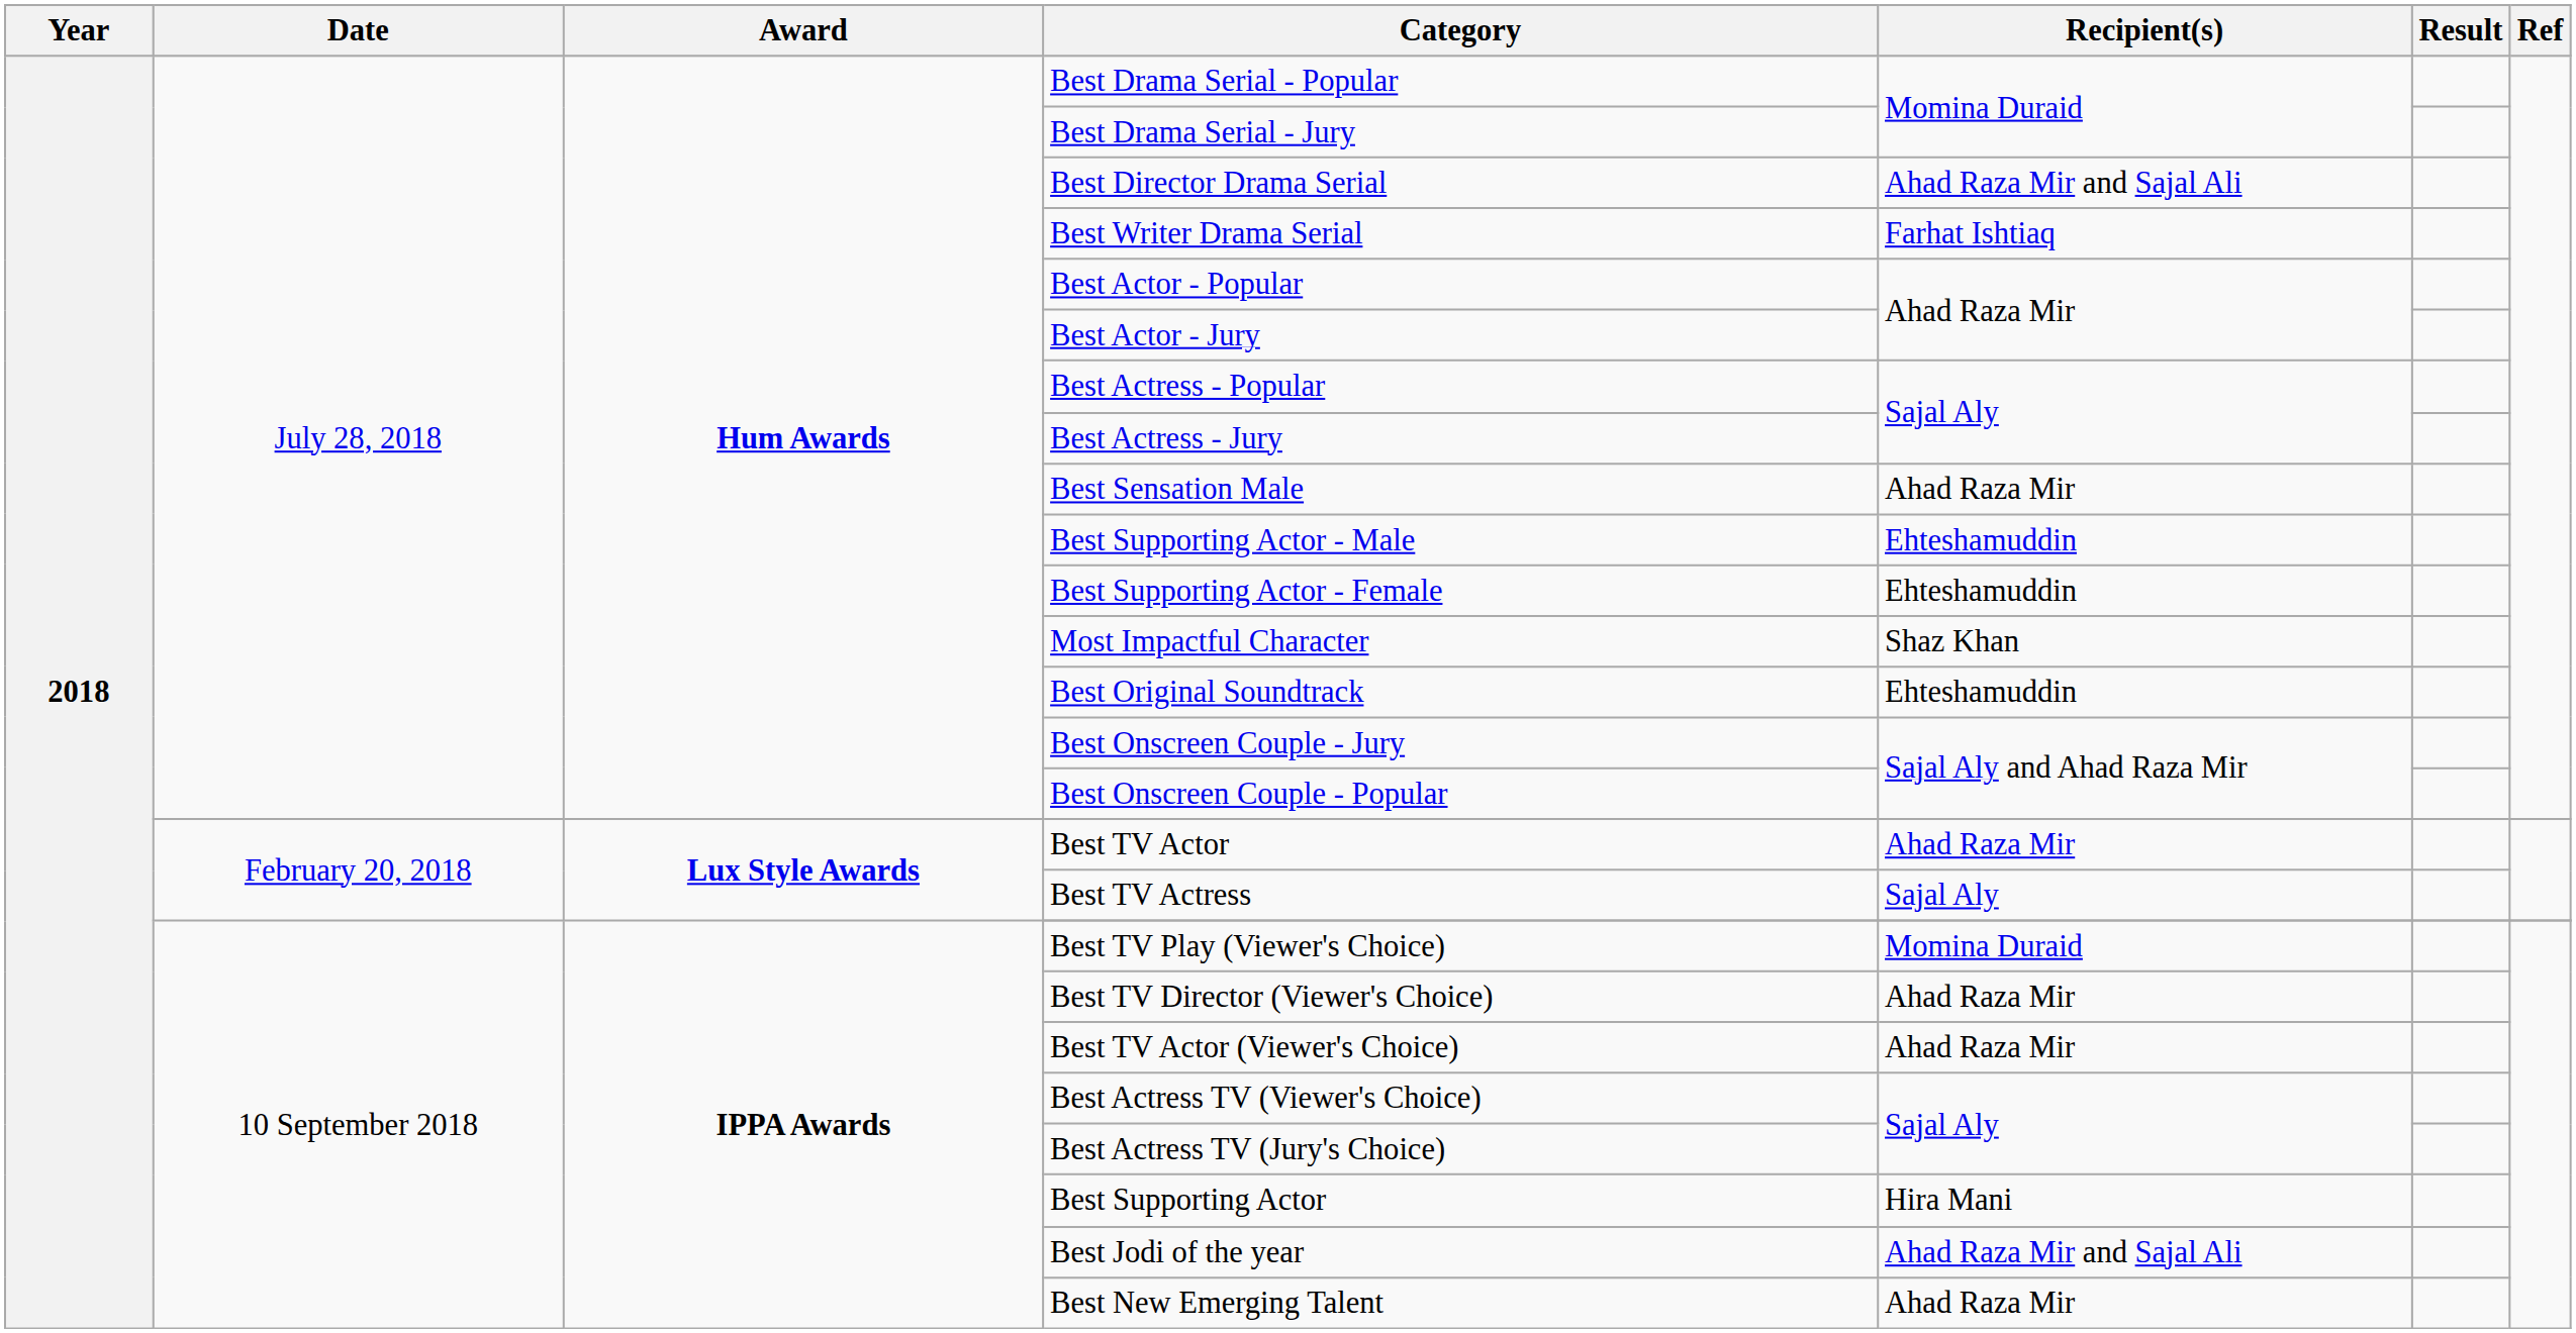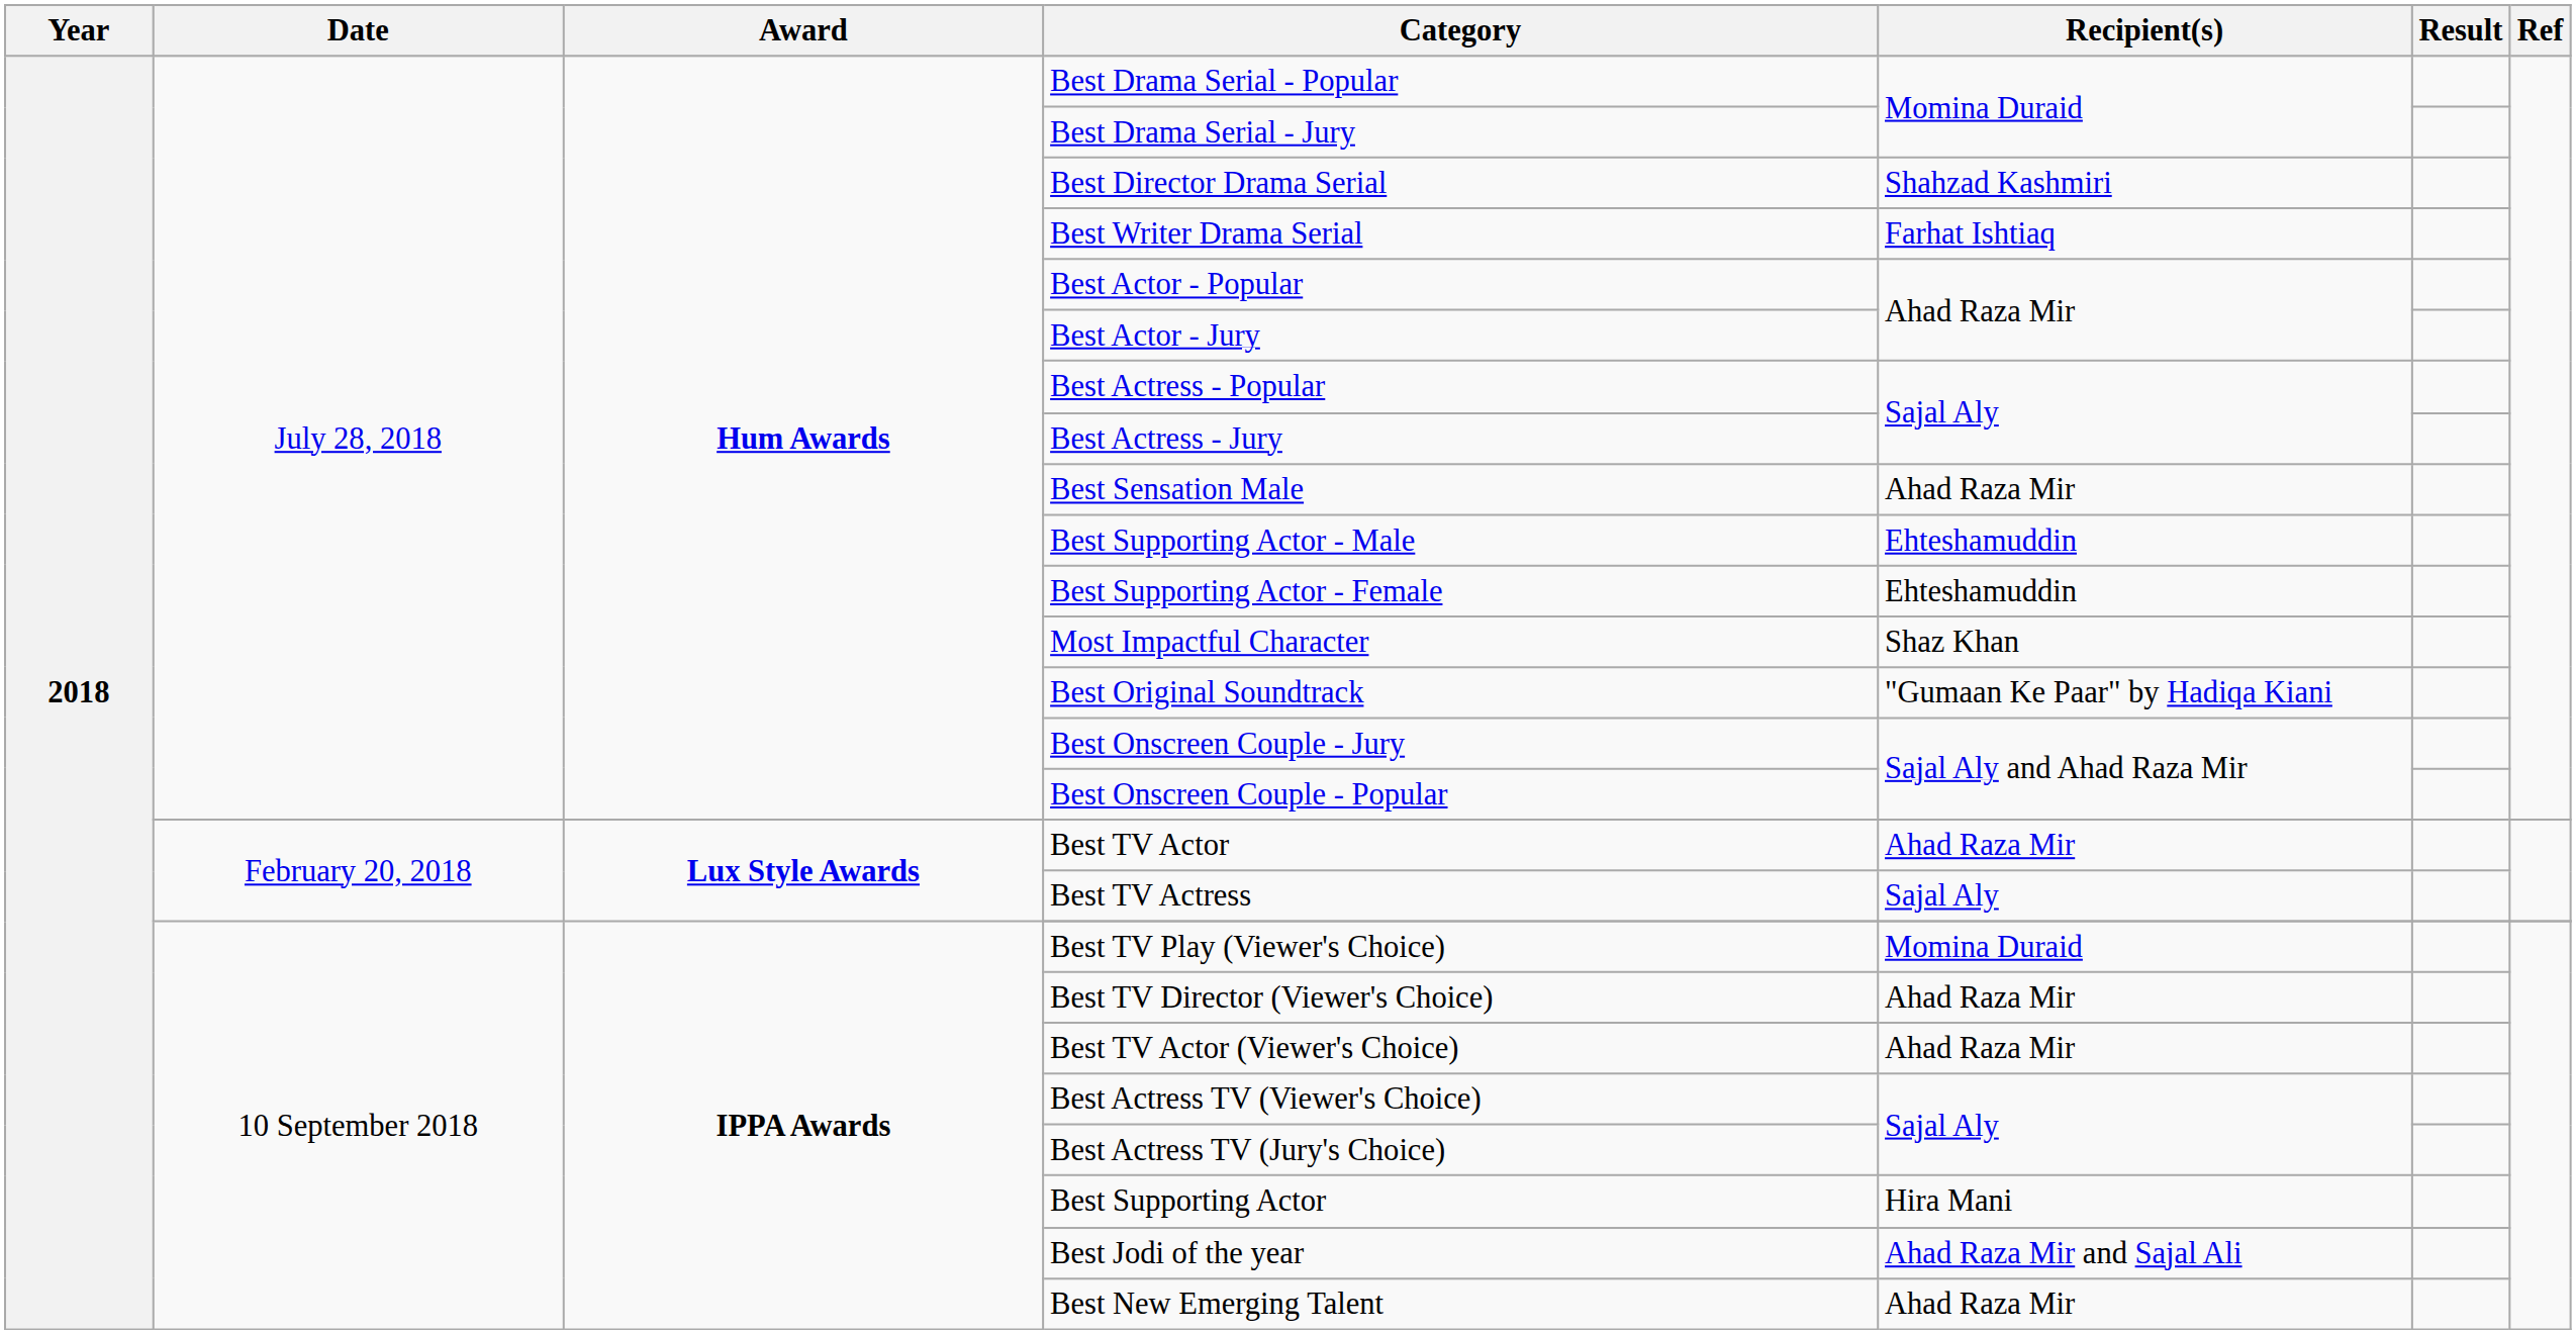Best Director Drama Serial | Recipient(s): Ahad Raza Mir and Sajal Ali -> Shahzad Kashmiri
Best Original Soundtrack | Recipient(s): Ehteshamuddin -> "Gumaan Ke Paar" by Hadiqa Kiani
